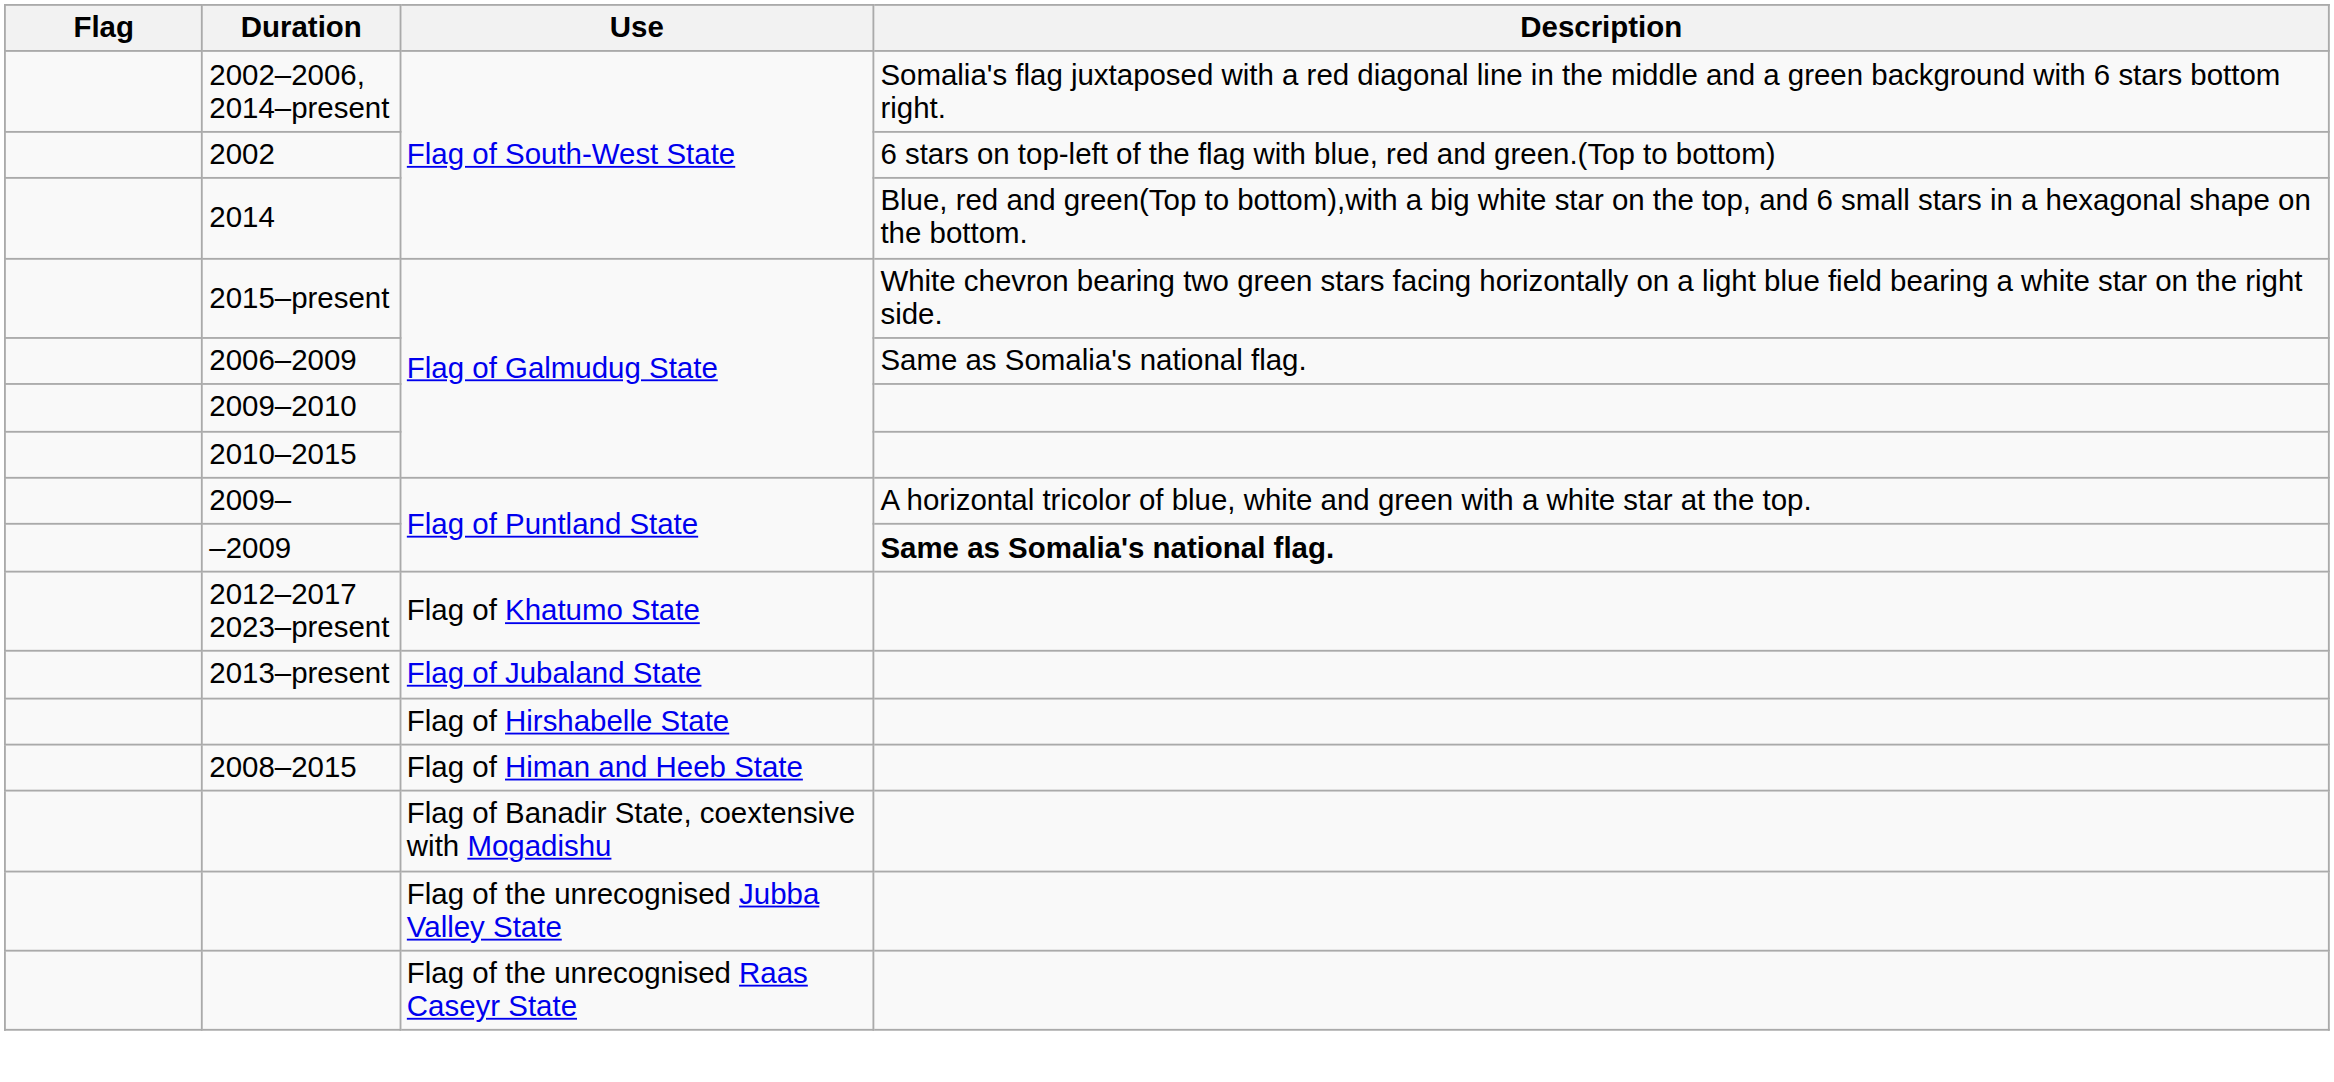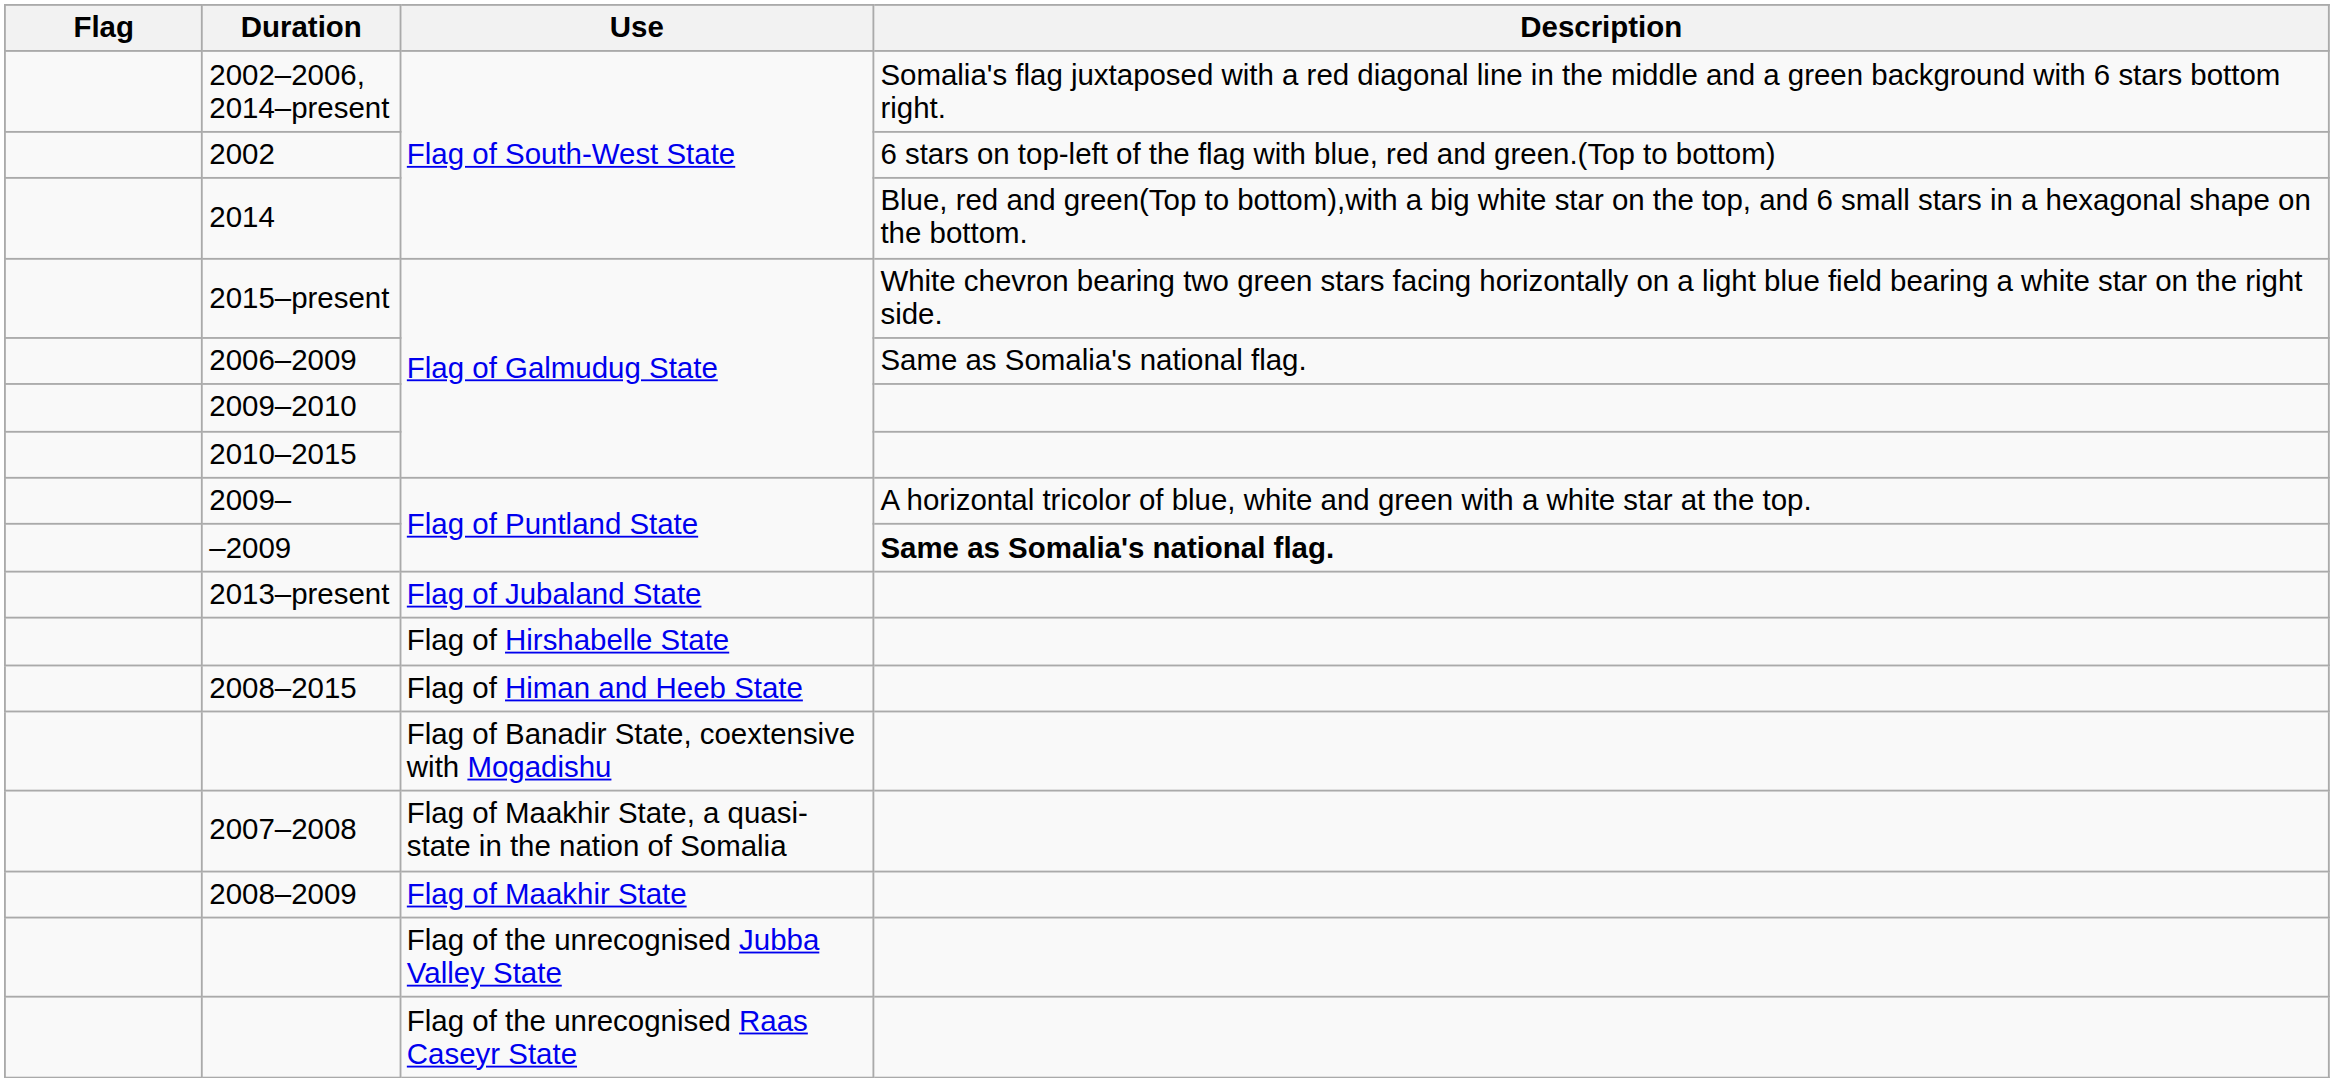- row: 2012–2017 2023–present | Flag of Khatumo State
+ row: 2007–2008 | Flag of Maakhir State, a quasi-state in the nation of Somalia
+ row: 2008–2009 | Flag of Maakhir State
